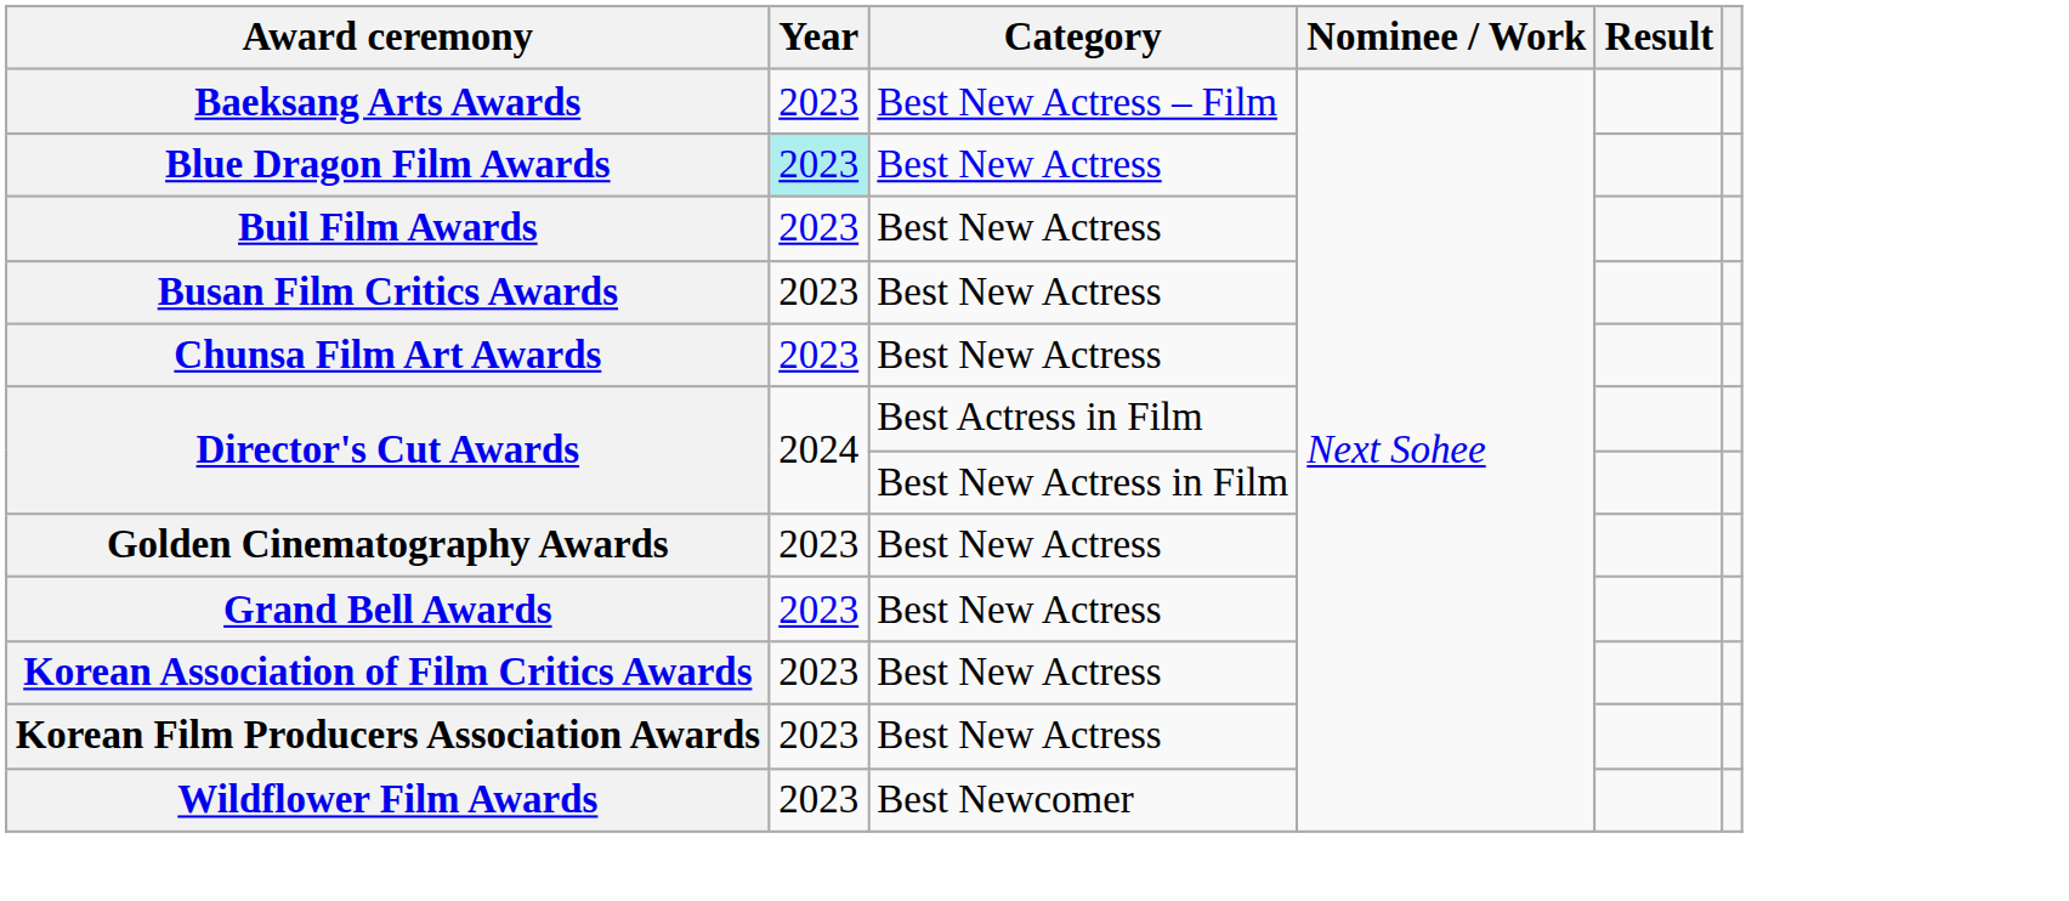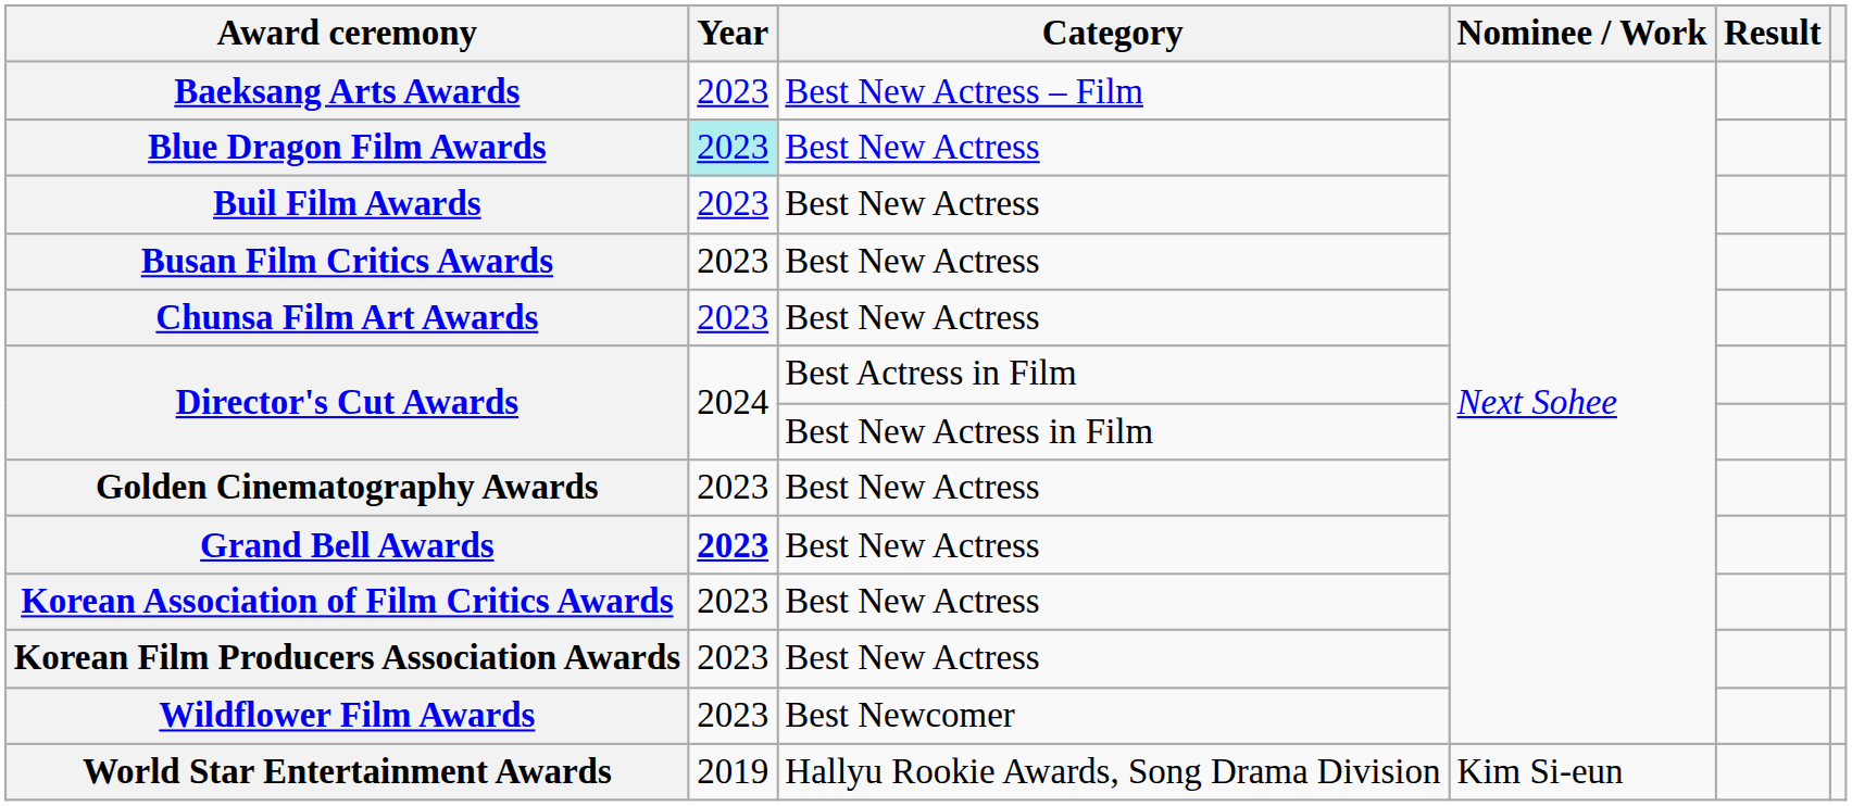Grand Bell Awards | Year: normal -> bold
+ row: World Star Entertainment Awards | 2019 | Hallyu Rookie Awards, Song Drama Division | Kim Si-eun
